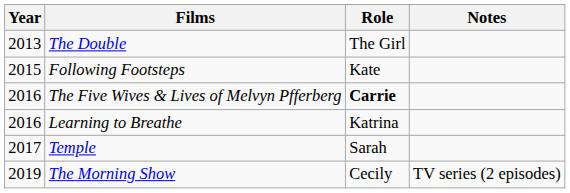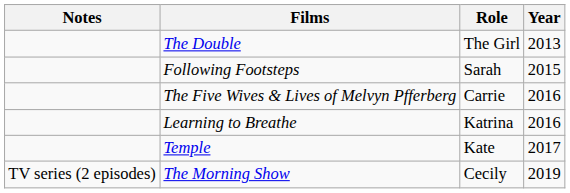columns swapped: Year <-> Notes
Following Footsteps | Role: Kate -> Sarah
The Five Wives & Lives of Melvyn Pfferberg | Role: bold -> normal
Temple | Role: Sarah -> Kate
